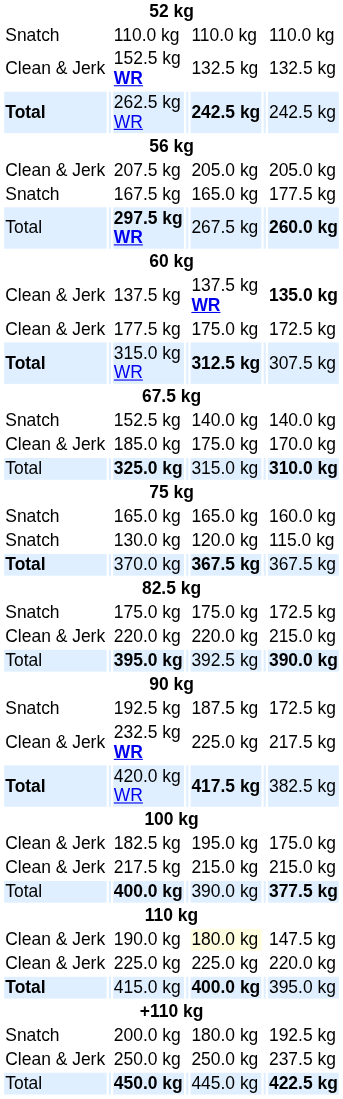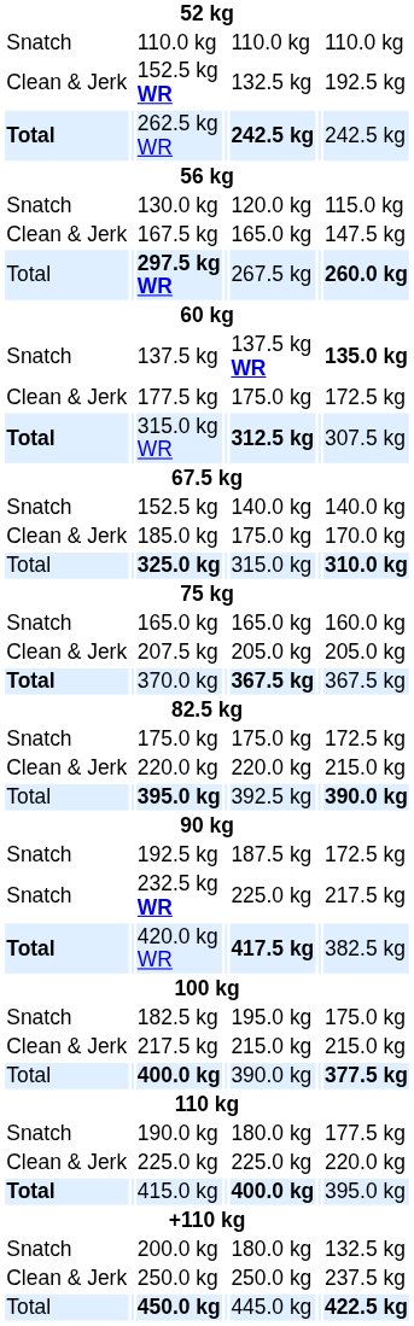152.5 kg WR | column 7: 132.5 kg -> 192.5 kg
rows swapped: 130.0 kg <-> 207.5 kg
167.5 kg | column 1: Snatch -> Clean & Jerk
167.5 kg | column 7: 177.5 kg -> 147.5 kg
137.5 kg | column 1: Clean & Jerk -> Snatch
232.5 kg WR | column 1: Clean & Jerk -> Snatch
182.5 kg | column 1: Clean & Jerk -> Snatch
190.0 kg | column 1: Clean & Jerk -> Snatch
190.0 kg | column 5: lightyellow background -> no background
190.0 kg | column 7: 147.5 kg -> 177.5 kg
200.0 kg | column 7: 192.5 kg -> 132.5 kg
